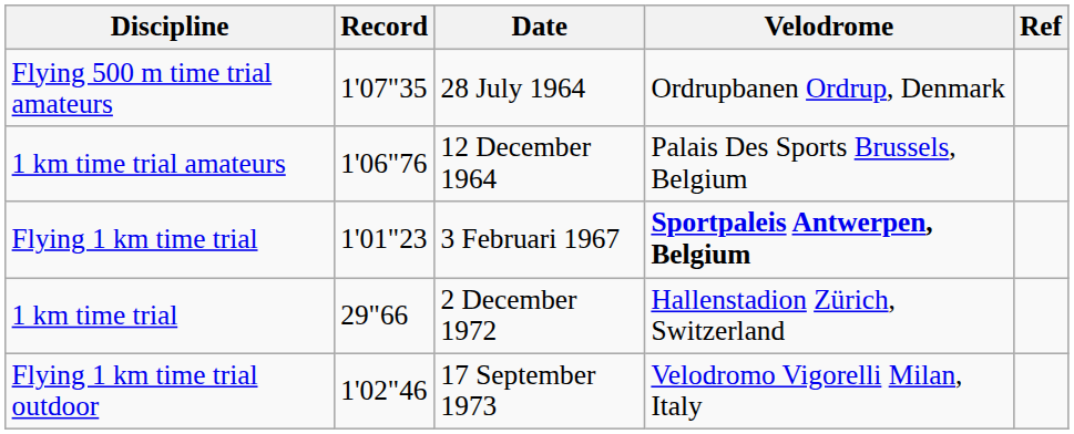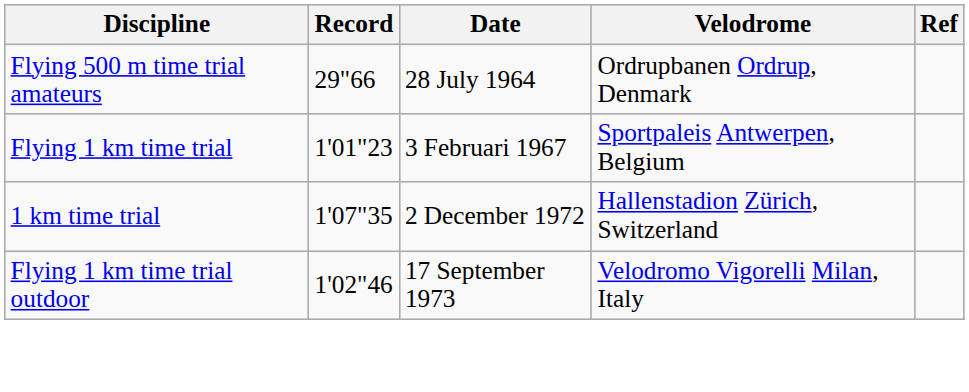Flying 500 m time trial amateurs | Record: 1'07"35 -> 29"66
- row: 1 km time trial amateurs | 1'06"76 | 12 December 1964 | Palais Des Sports Brussels, Belgium
Flying 1 km time trial | Velodrome: bold -> normal
1 km time trial | Record: 29"66 -> 1'07"35
